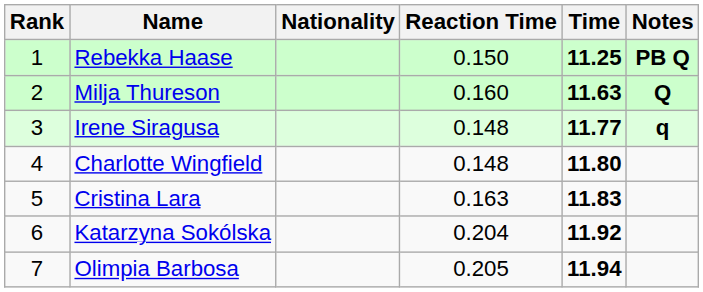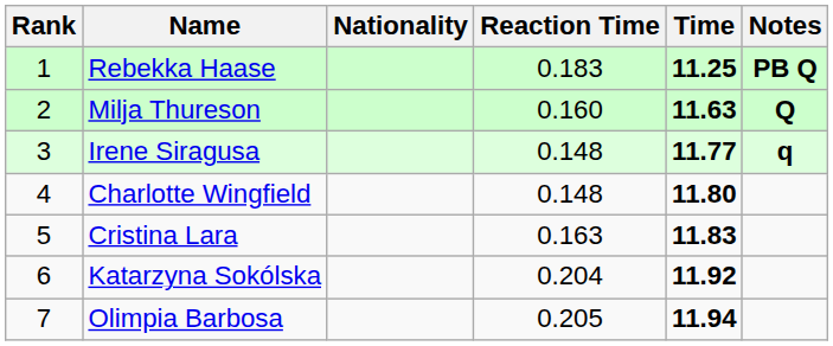Rebekka Haase | Reaction Time: 0.150 -> 0.183
